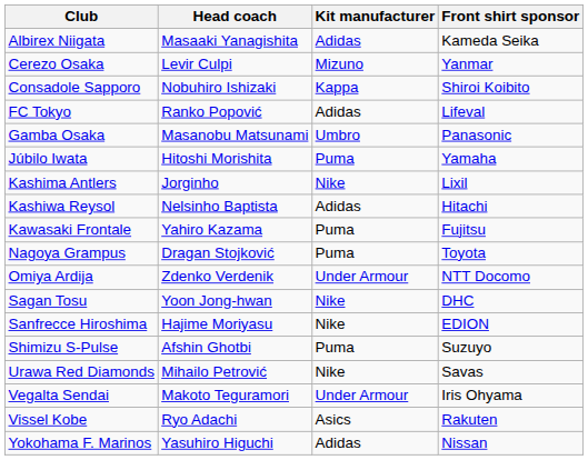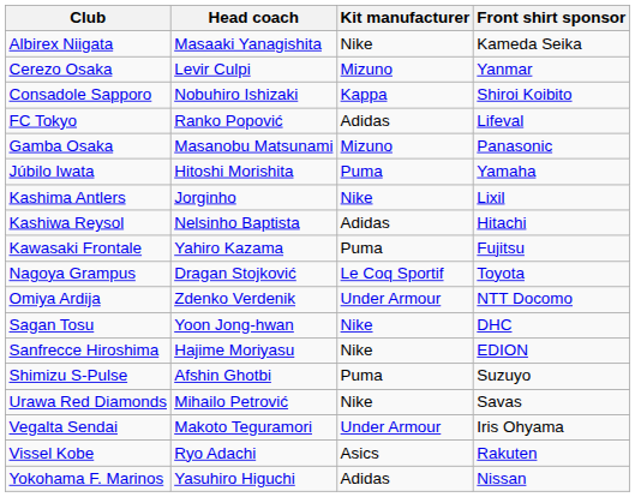Albirex Niigata | Kit manufacturer: Adidas -> Nike
Gamba Osaka | Kit manufacturer: Umbro -> Mizuno
Nagoya Grampus | Kit manufacturer: Puma -> Le Coq Sportif
